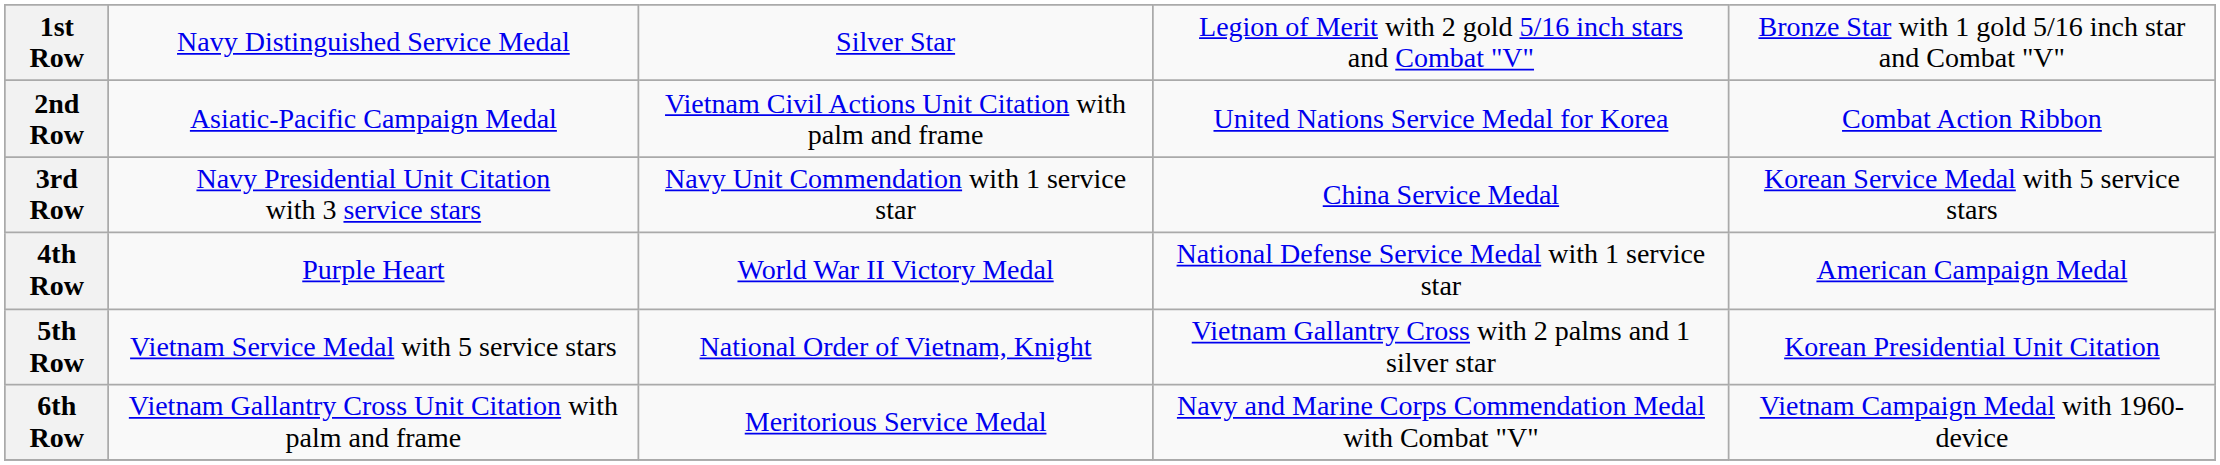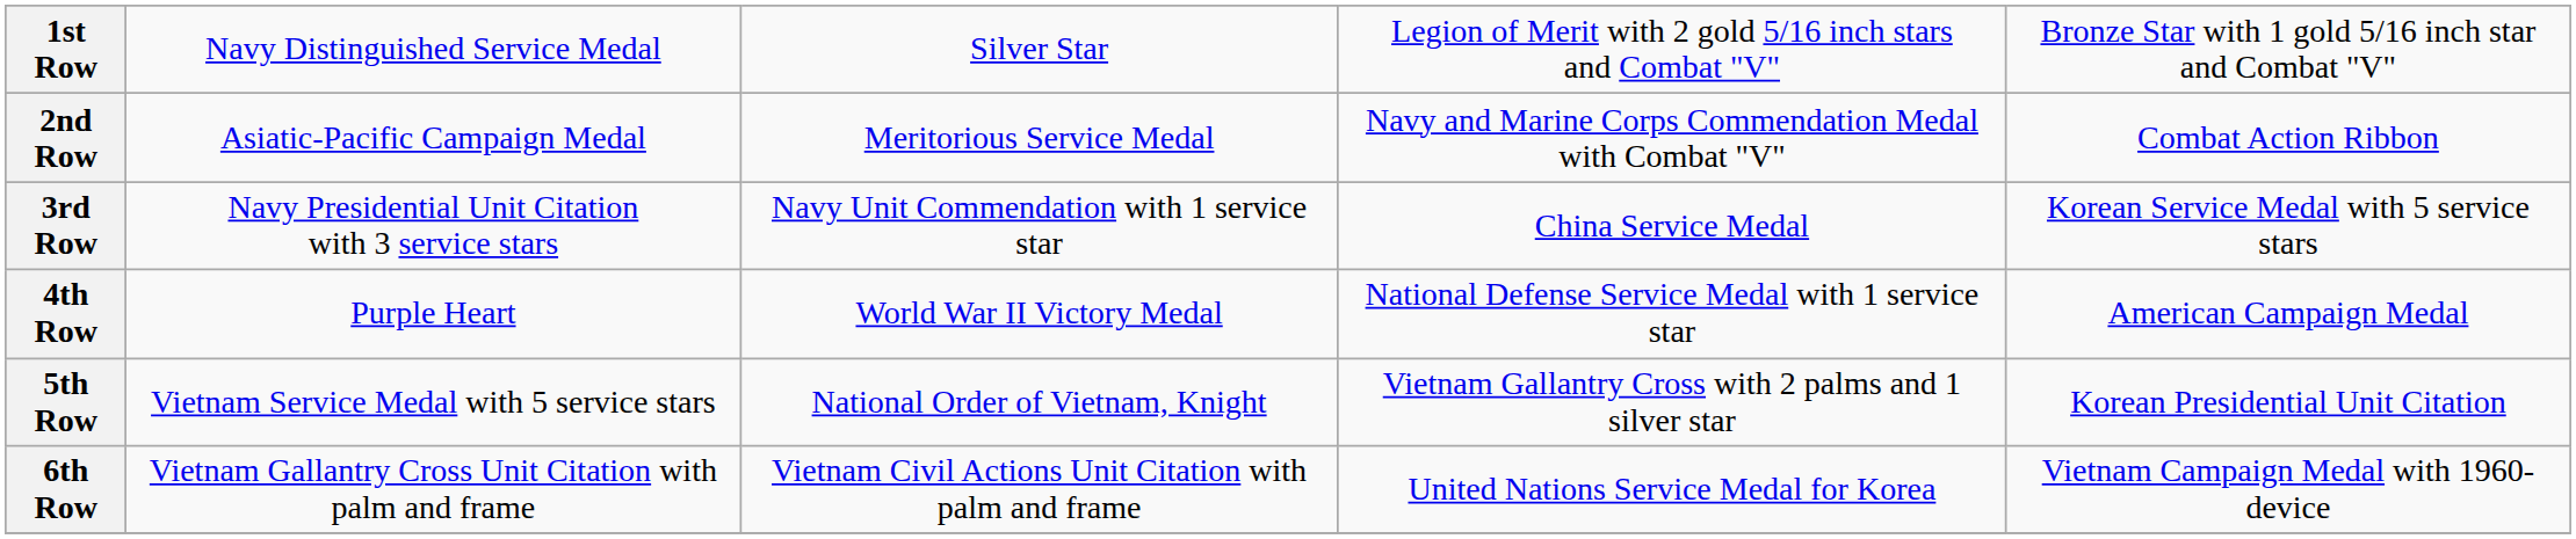2nd Row | column 3: Vietnam Civil Actions Unit Citation with palm and frame -> Meritorious Service Medal
2nd Row | column 4: United Nations Service Medal for Korea -> Navy and Marine Corps Commendation Medal with Combat "V"
6th Row | column 3: Meritorious Service Medal -> Vietnam Civil Actions Unit Citation with palm and frame
6th Row | column 4: Navy and Marine Corps Commendation Medal with Combat "V" -> United Nations Service Medal for Korea
